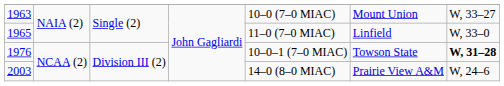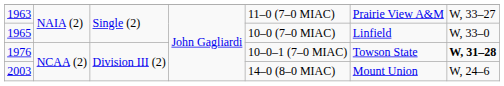1963 | column 5: 10–0 (7–0 MIAC) -> 11–0 (7–0 MIAC)
1963 | column 6: Mount Union -> Prairie View A&M
1965 | column 5: 11–0 (7–0 MIAC) -> 10–0 (7–0 MIAC)
2003 | column 6: Prairie View A&M -> Mount Union
